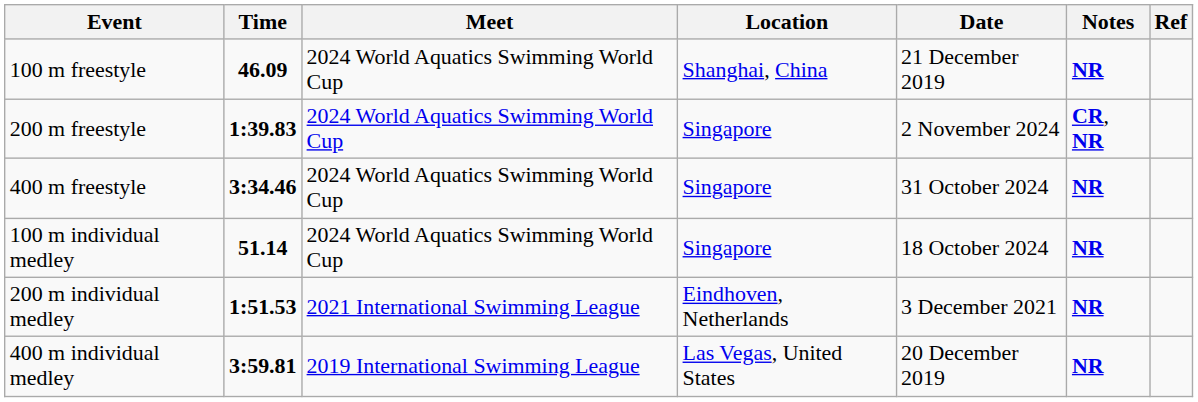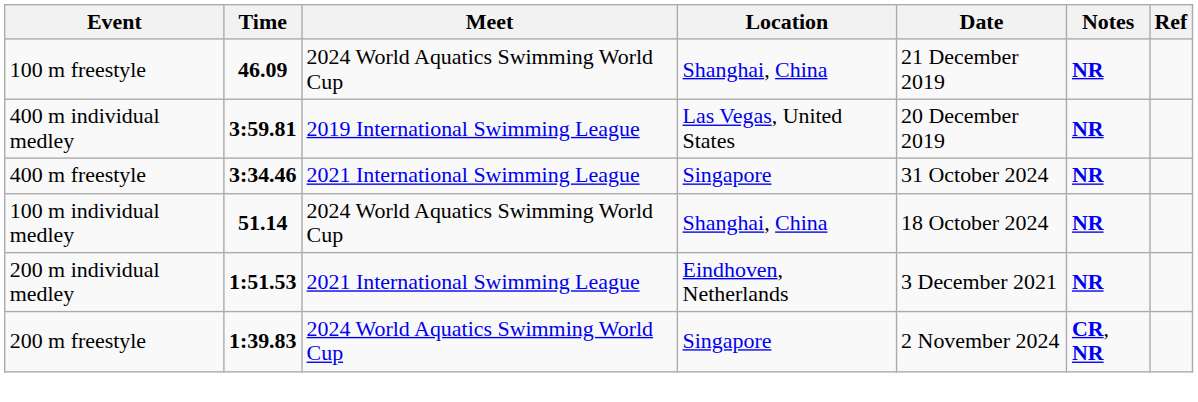rows swapped: 200 m freestyle <-> 400 m individual medley
400 m freestyle | Meet: 2024 World Aquatics Swimming World Cup -> 2021 International Swimming League
100 m individual medley | Location: Singapore -> Shanghai, China
